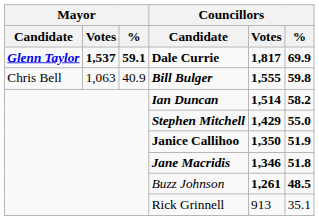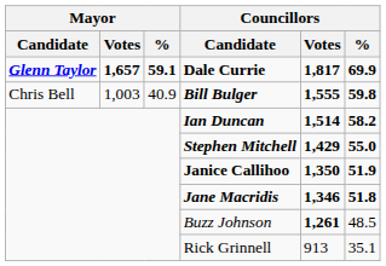Dale Currie | Mayor / Votes: 1,537 -> 1,657
Bill Bulger | Mayor / Votes: 1,063 -> 1,003
Buzz Johnson | Councillors / %: bold -> normal
